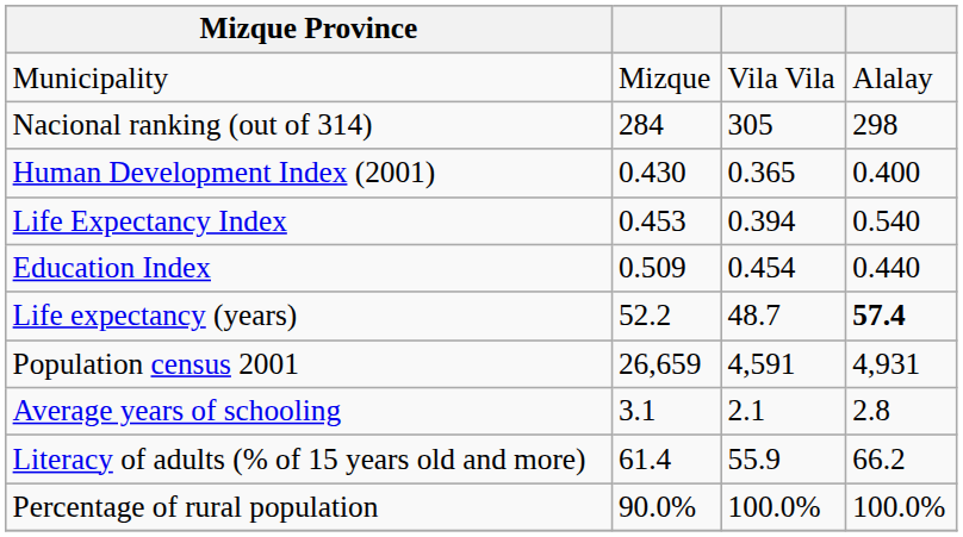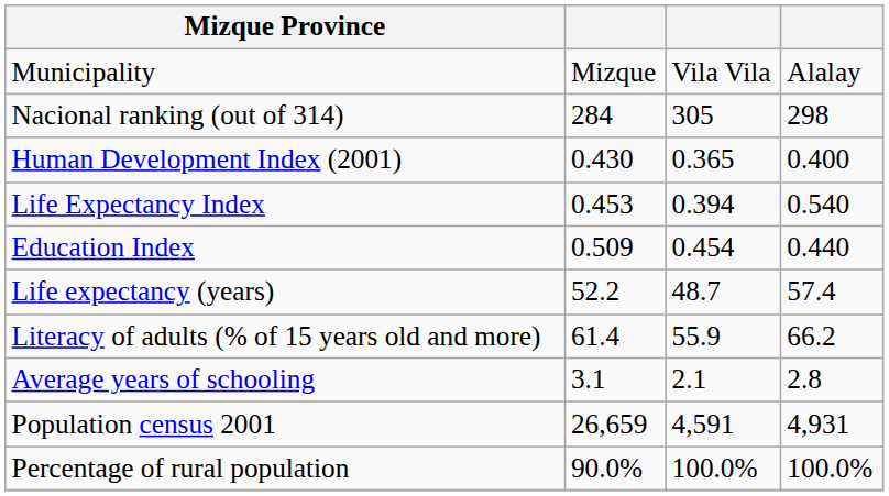Life expectancy (years) | column 4: bold -> normal
rows swapped: Literacy of adults (% of 15 years old and more) <-> Population census 2001
